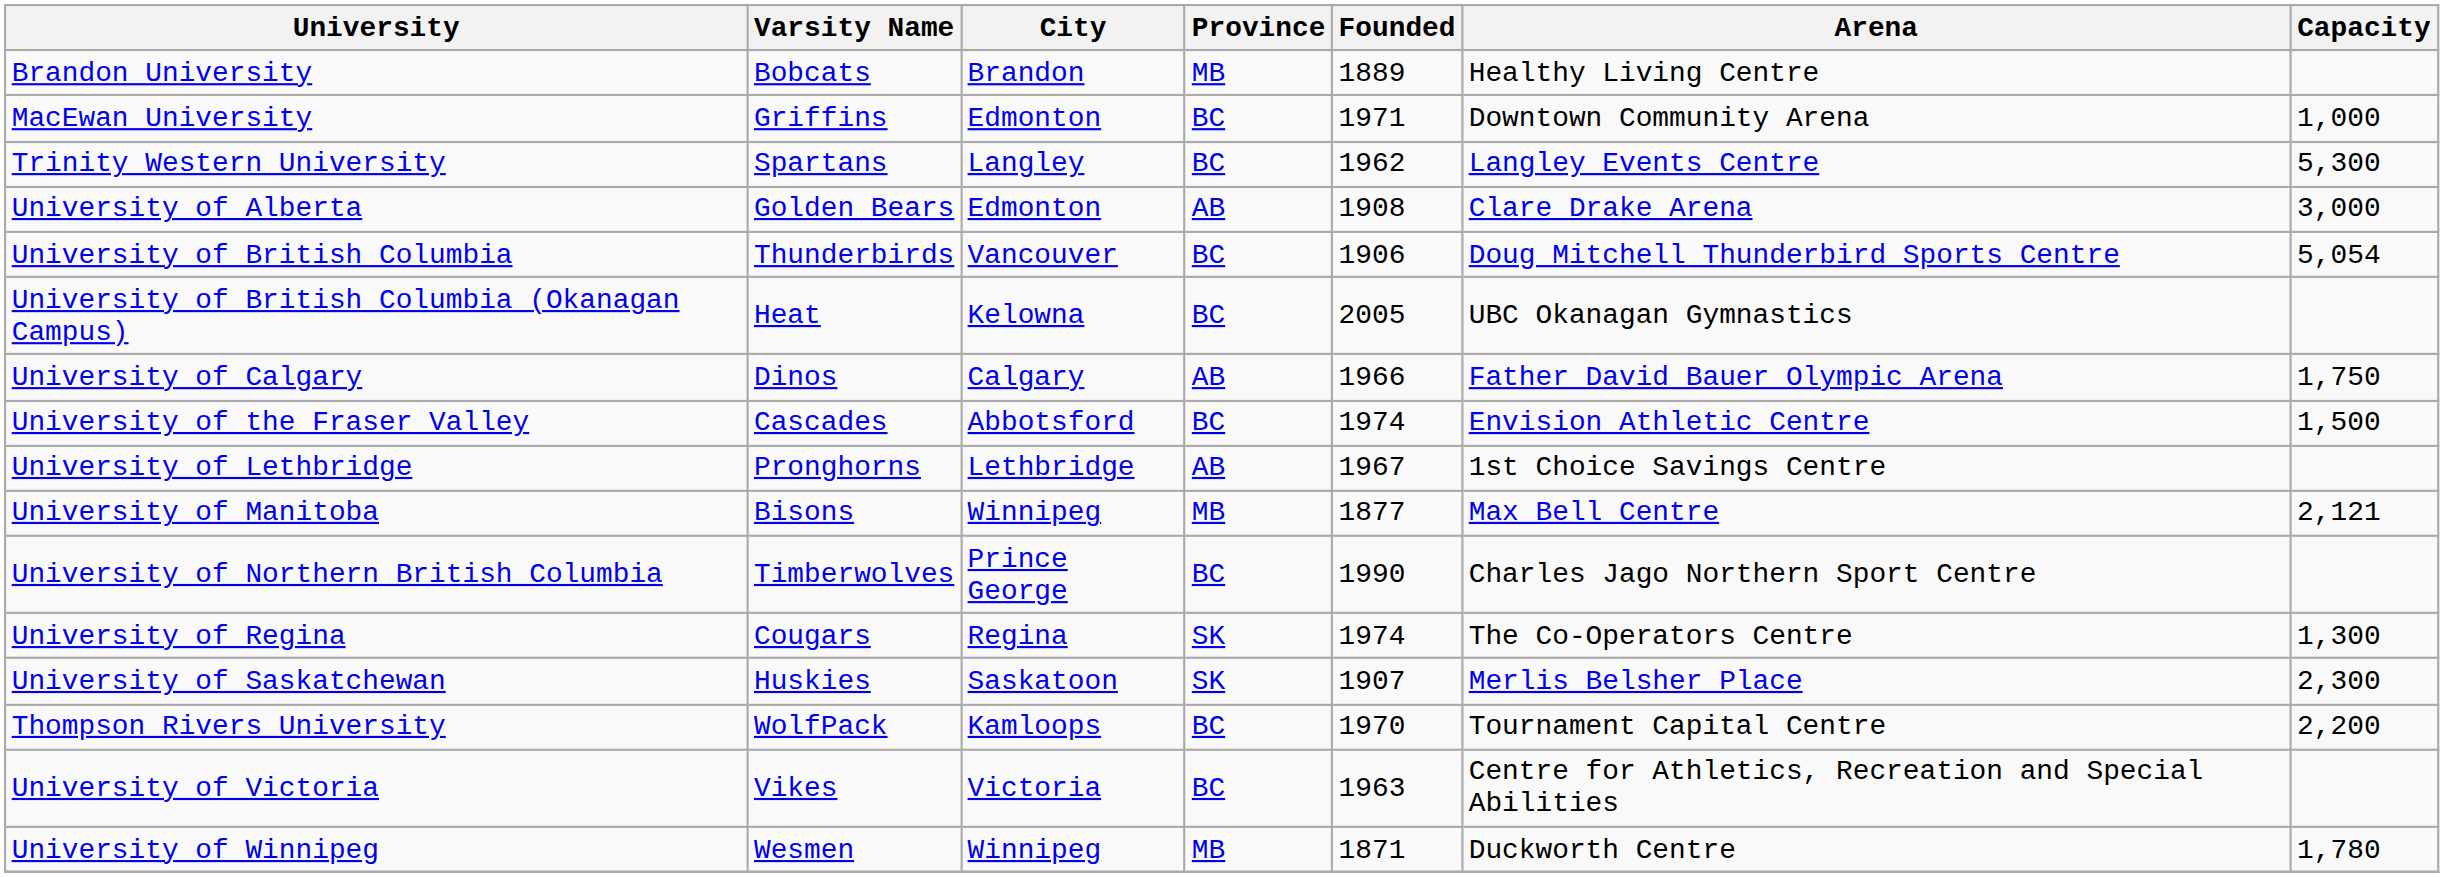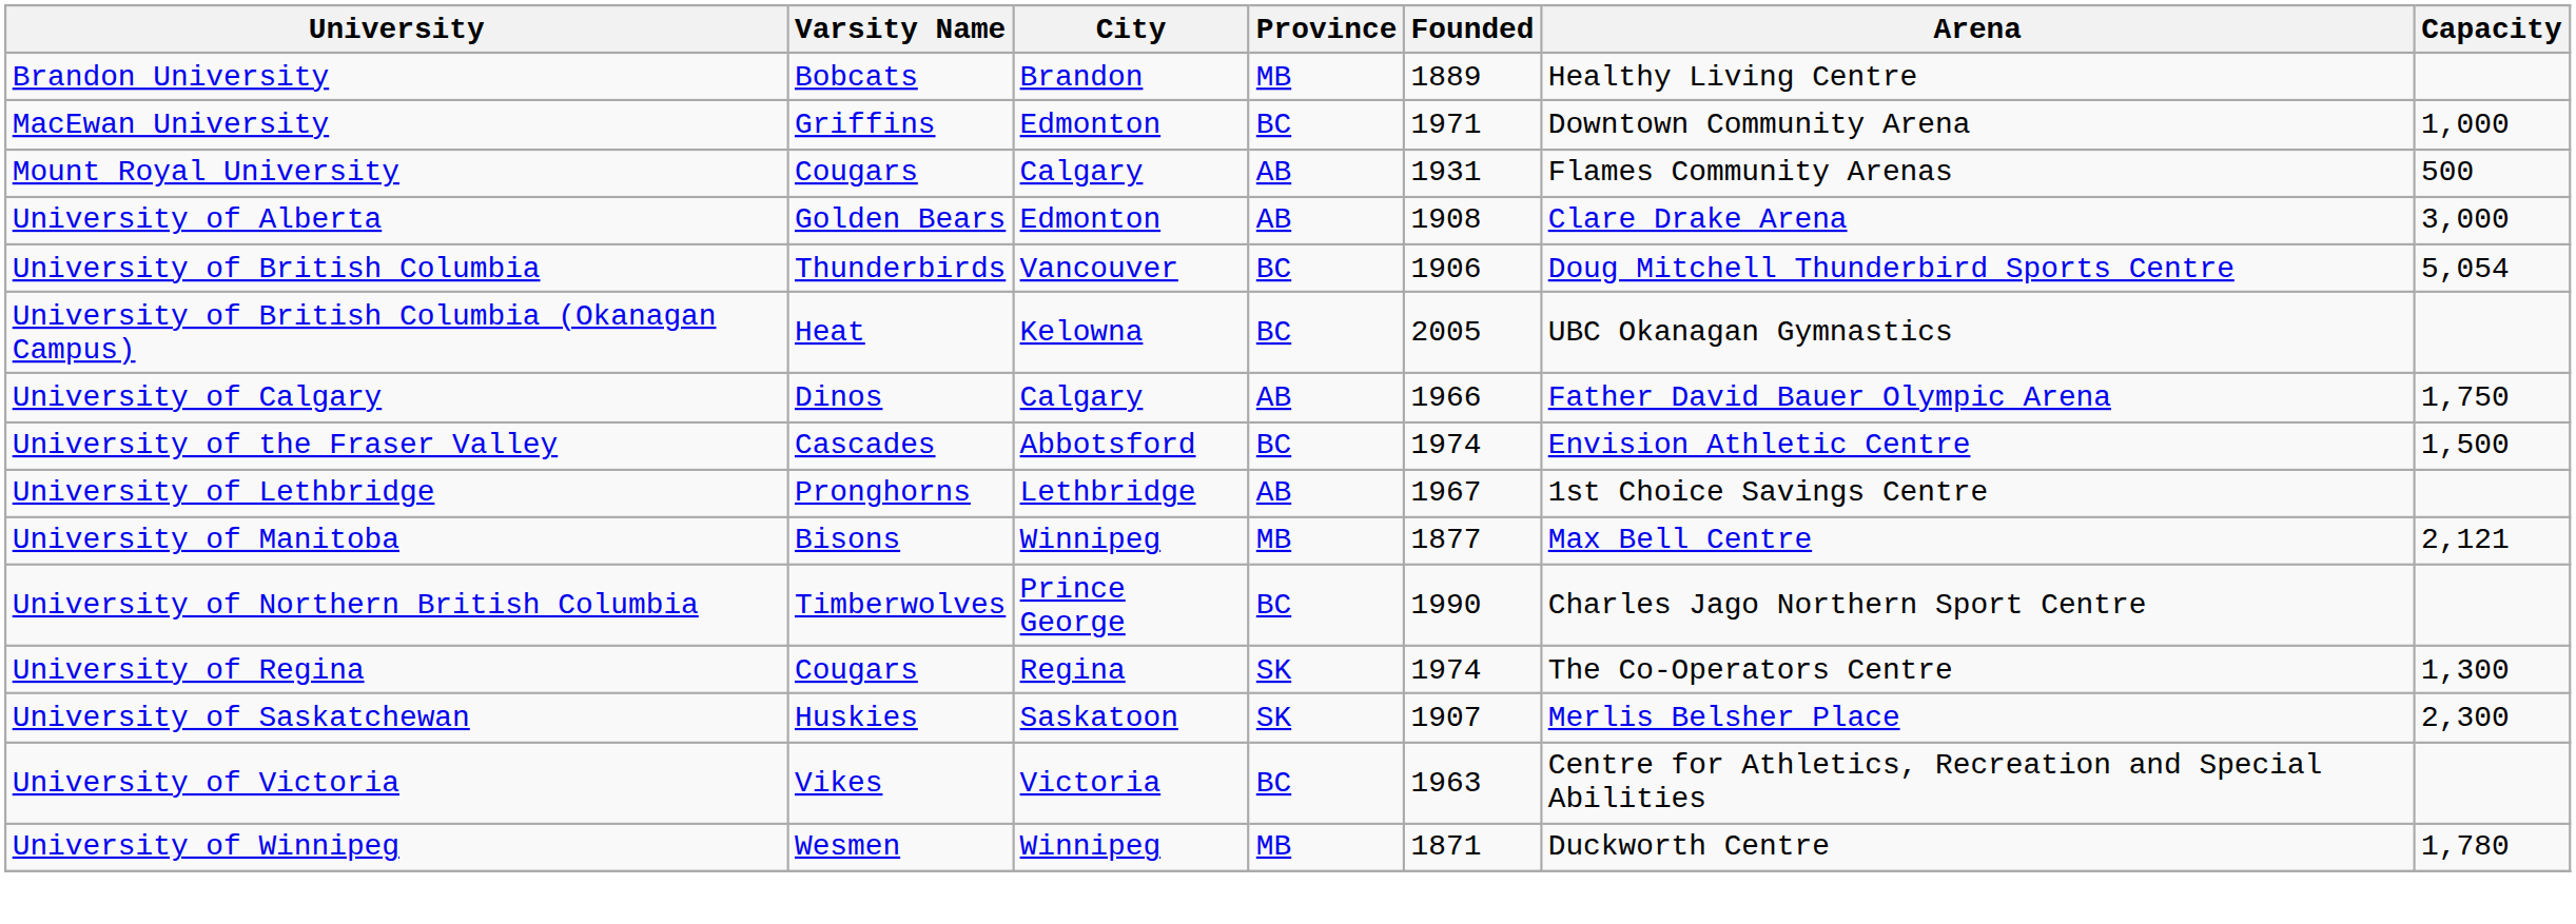+ row: Mount Royal University | Cougars | Calgary | AB | 1931 | Flames Community Arenas | 500
- row: Trinity Western University | Spartans | Langley | BC | 1962 | Langley Events Centre | 5,300
- row: Thompson Rivers University | WolfPack | Kamloops | BC | 1970 | Tournament Capital Centre | 2,200
